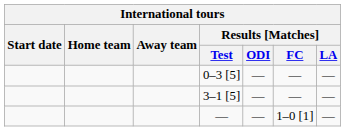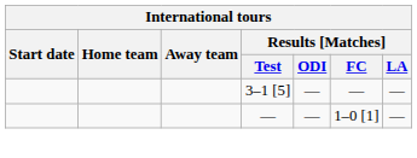- row: 0–3 [5] | — | — | —
